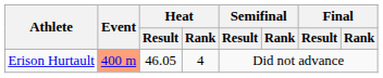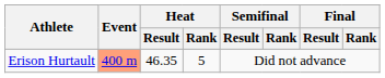Erison Hurtault | Heat / Result: 46.05 -> 46.35
Erison Hurtault | Heat / Rank: 4 -> 5
